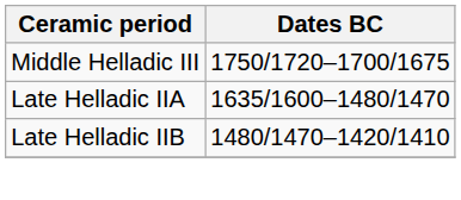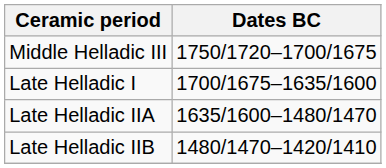+ row: Late Helladic I | 1700/1675–1635/1600
